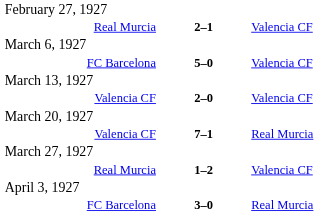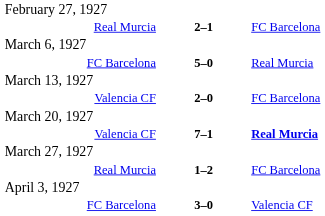Real Murcia / 2–1 | column 3: Valencia CF -> FC Barcelona
FC Barcelona / 5–0 | column 3: Valencia CF -> Real Murcia
Valencia CF / 2–0 | column 3: Valencia CF -> FC Barcelona
Valencia CF / 7–1 | column 3: normal -> bold
Real Murcia / 1–2 | column 3: Valencia CF -> FC Barcelona
FC Barcelona / 3–0 | column 3: Real Murcia -> Valencia CF
